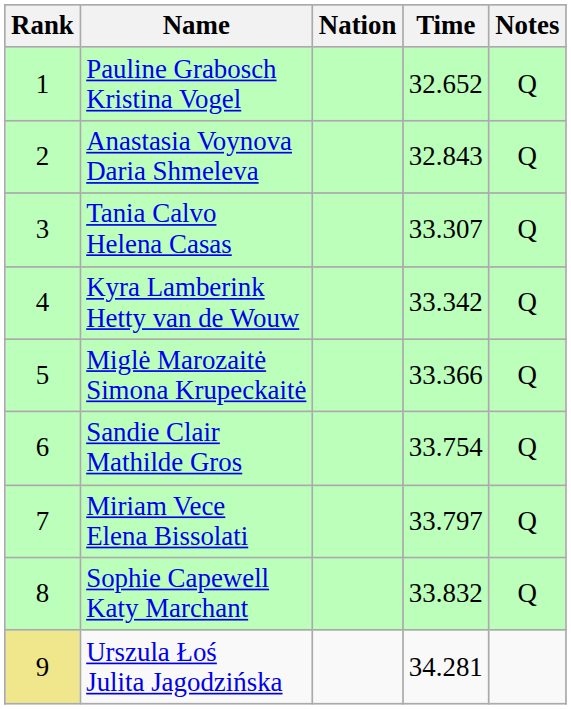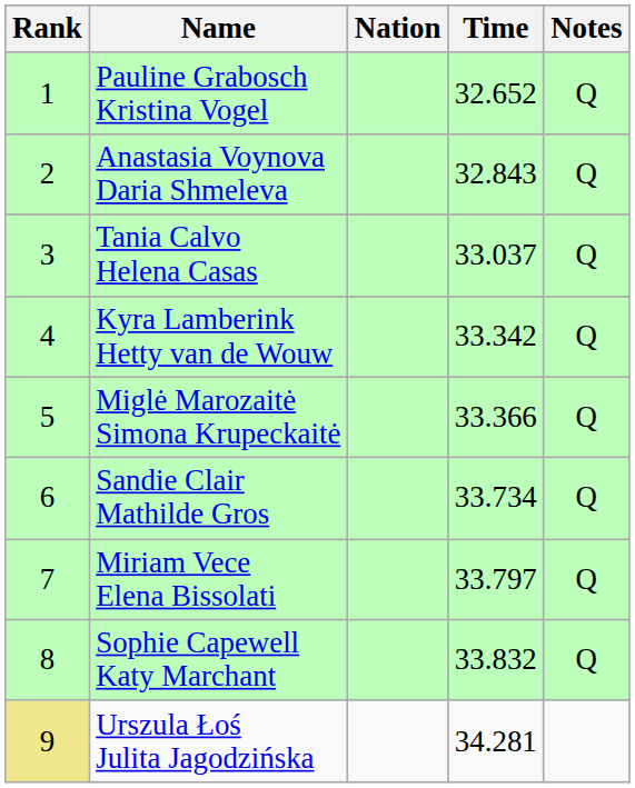Tania Calvo Helena Casas | Time: 33.307 -> 33.037
Sandie Clair Mathilde Gros | Time: 33.754 -> 33.734
